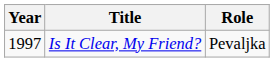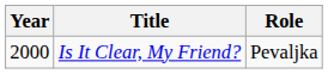Is It Clear, My Friend? | Year: 1997 -> 2000
